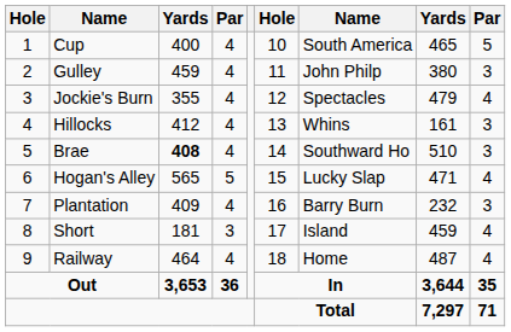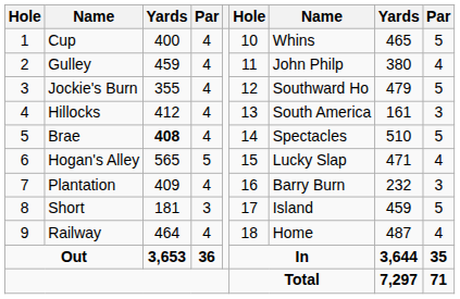Cup | column 7: South America -> Whins
Gulley | column 9: 3 -> 4
Jockie's Burn | column 7: Spectacles -> Southward Ho
Jockie's Burn | column 9: 4 -> 5
Hillocks | column 7: Whins -> South America
Brae | column 7: Southward Ho -> Spectacles
Brae | column 9: 3 -> 5
Short | column 9: 4 -> 5
